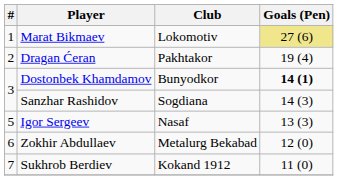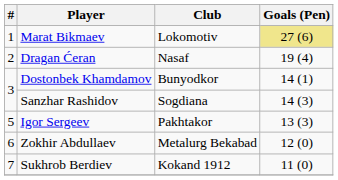Dragan Ćeran | Club: Pakhtakor -> Nasaf
Dostonbek Khamdamov | Goals (Pen): bold -> normal
Igor Sergeev | Club: Nasaf -> Pakhtakor
